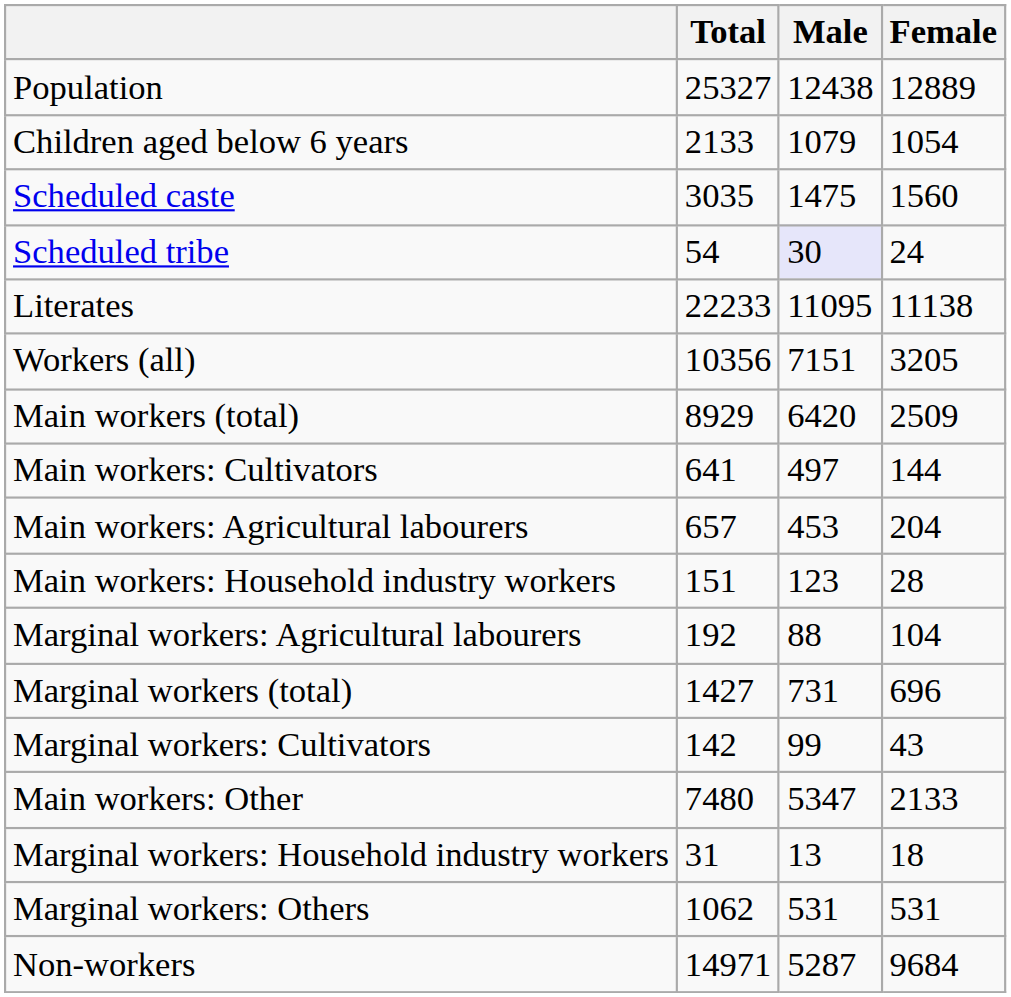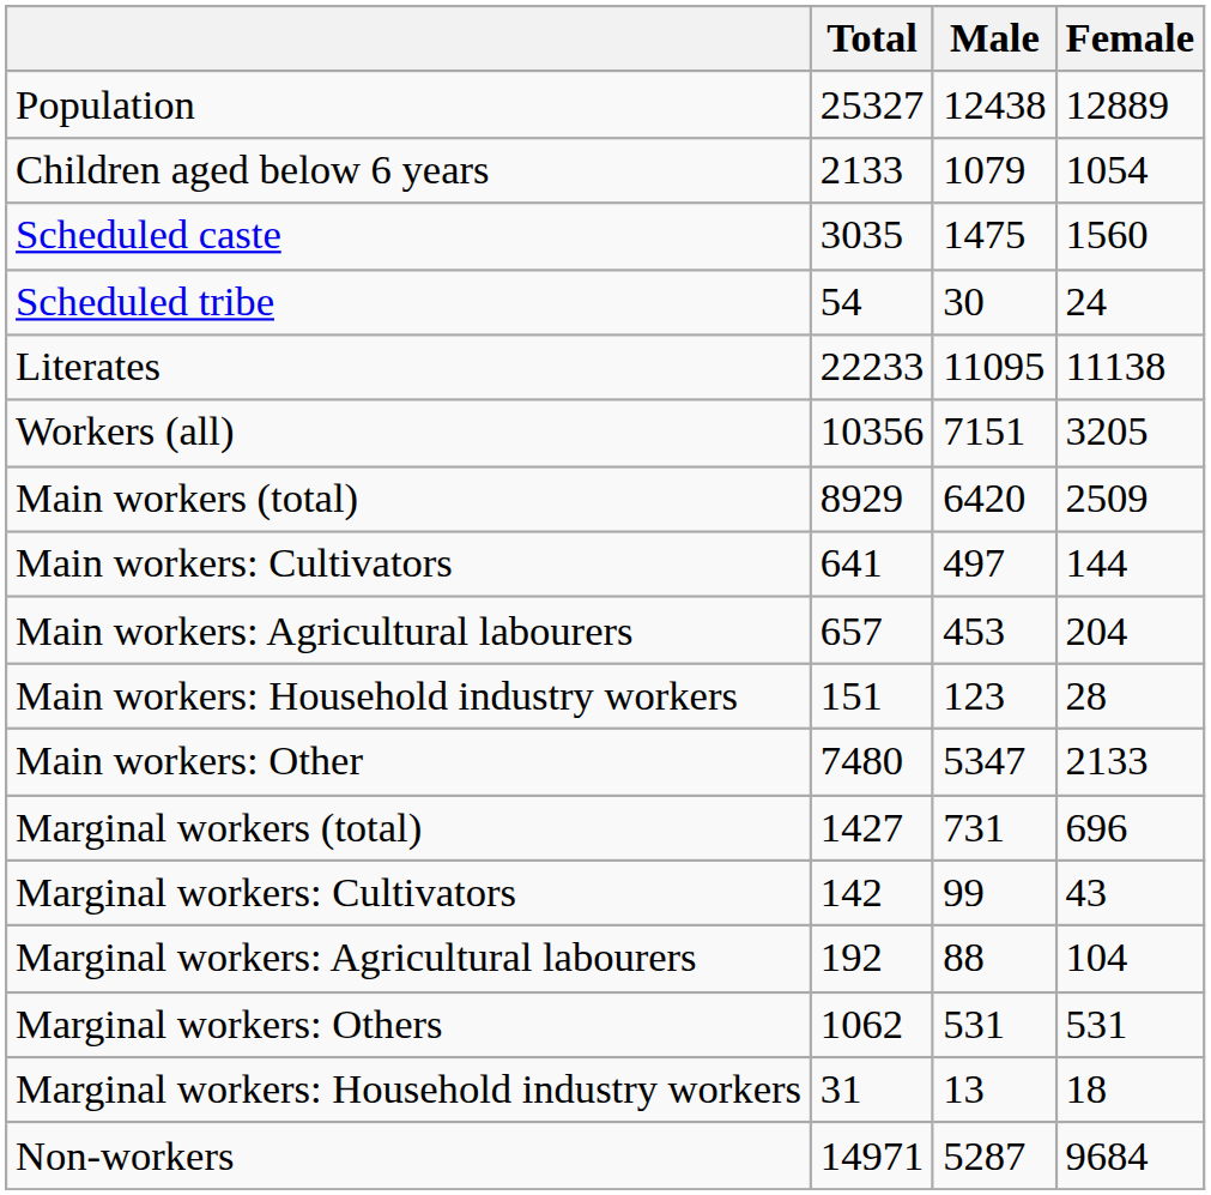Scheduled tribe | Male: lavender background -> no background
rows swapped: Main workers: Other <-> Marginal workers: Agricultural labourers
rows swapped: Marginal workers: Household industry workers <-> Marginal workers: Others
